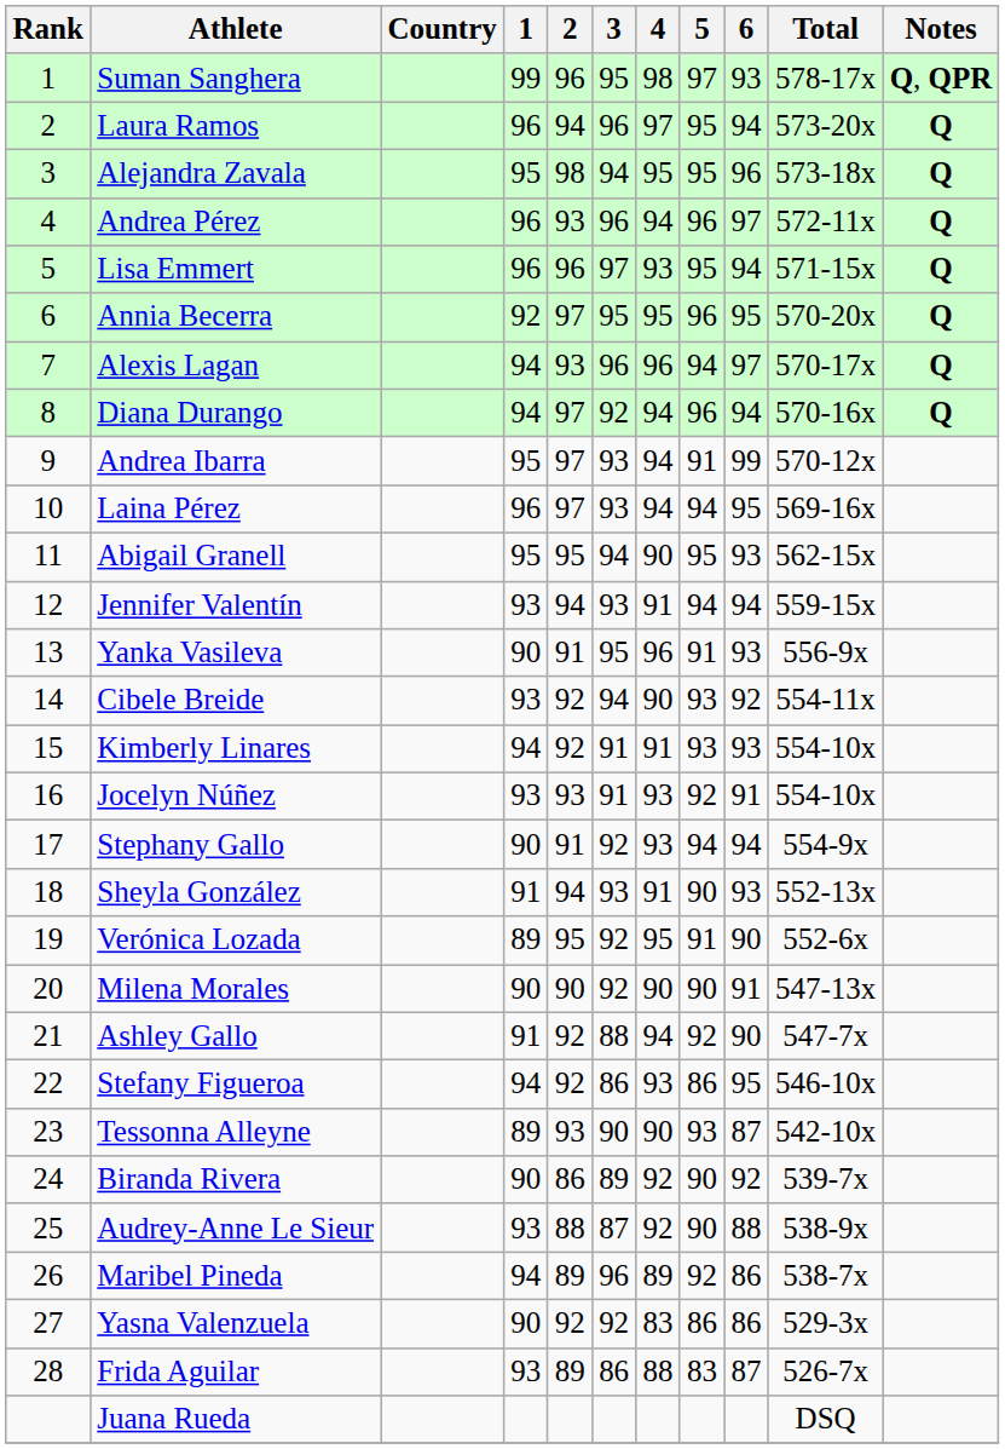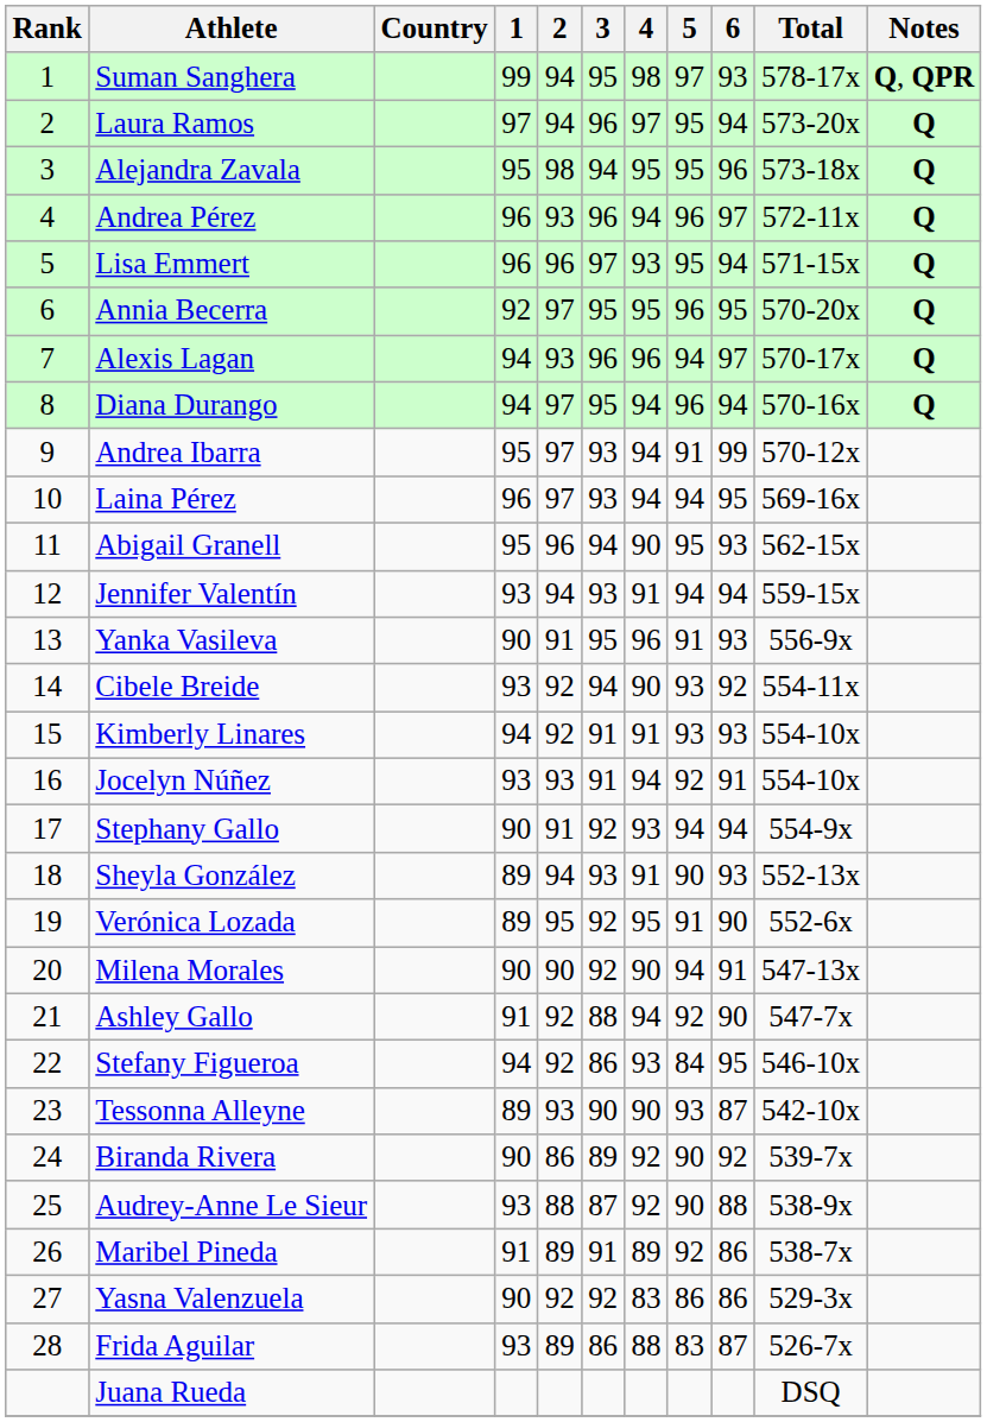Suman Sanghera | 2: 96 -> 94
Laura Ramos | 1: 96 -> 97
Diana Durango | 3: 92 -> 95
Abigail Granell | 2: 95 -> 96
Jocelyn Núñez | 4: 93 -> 94
Sheyla González | 1: 91 -> 89
Milena Morales | 5: 90 -> 94
Stefany Figueroa | 5: 86 -> 84
Maribel Pineda | 1: 94 -> 91
Maribel Pineda | 3: 96 -> 91
